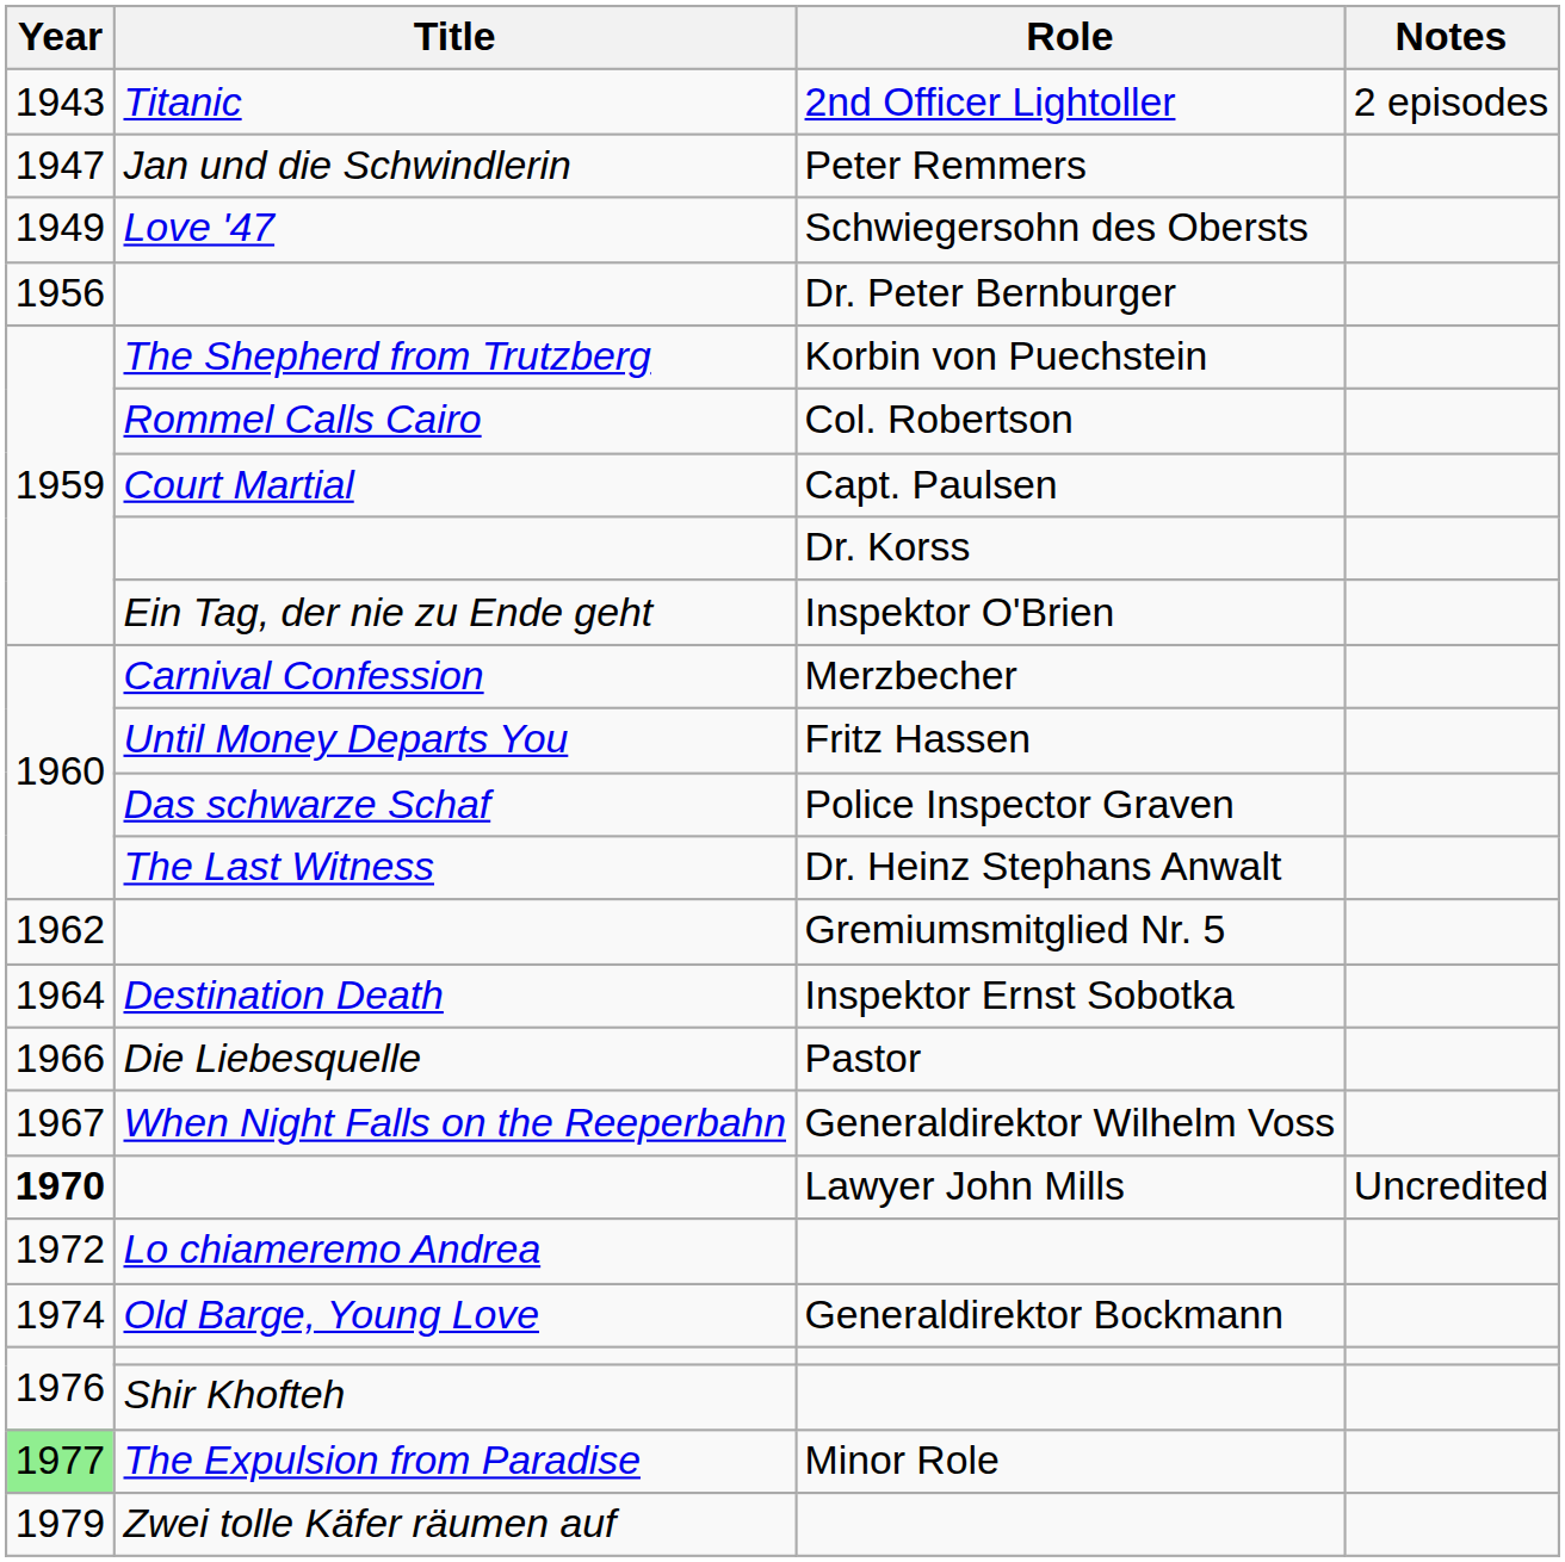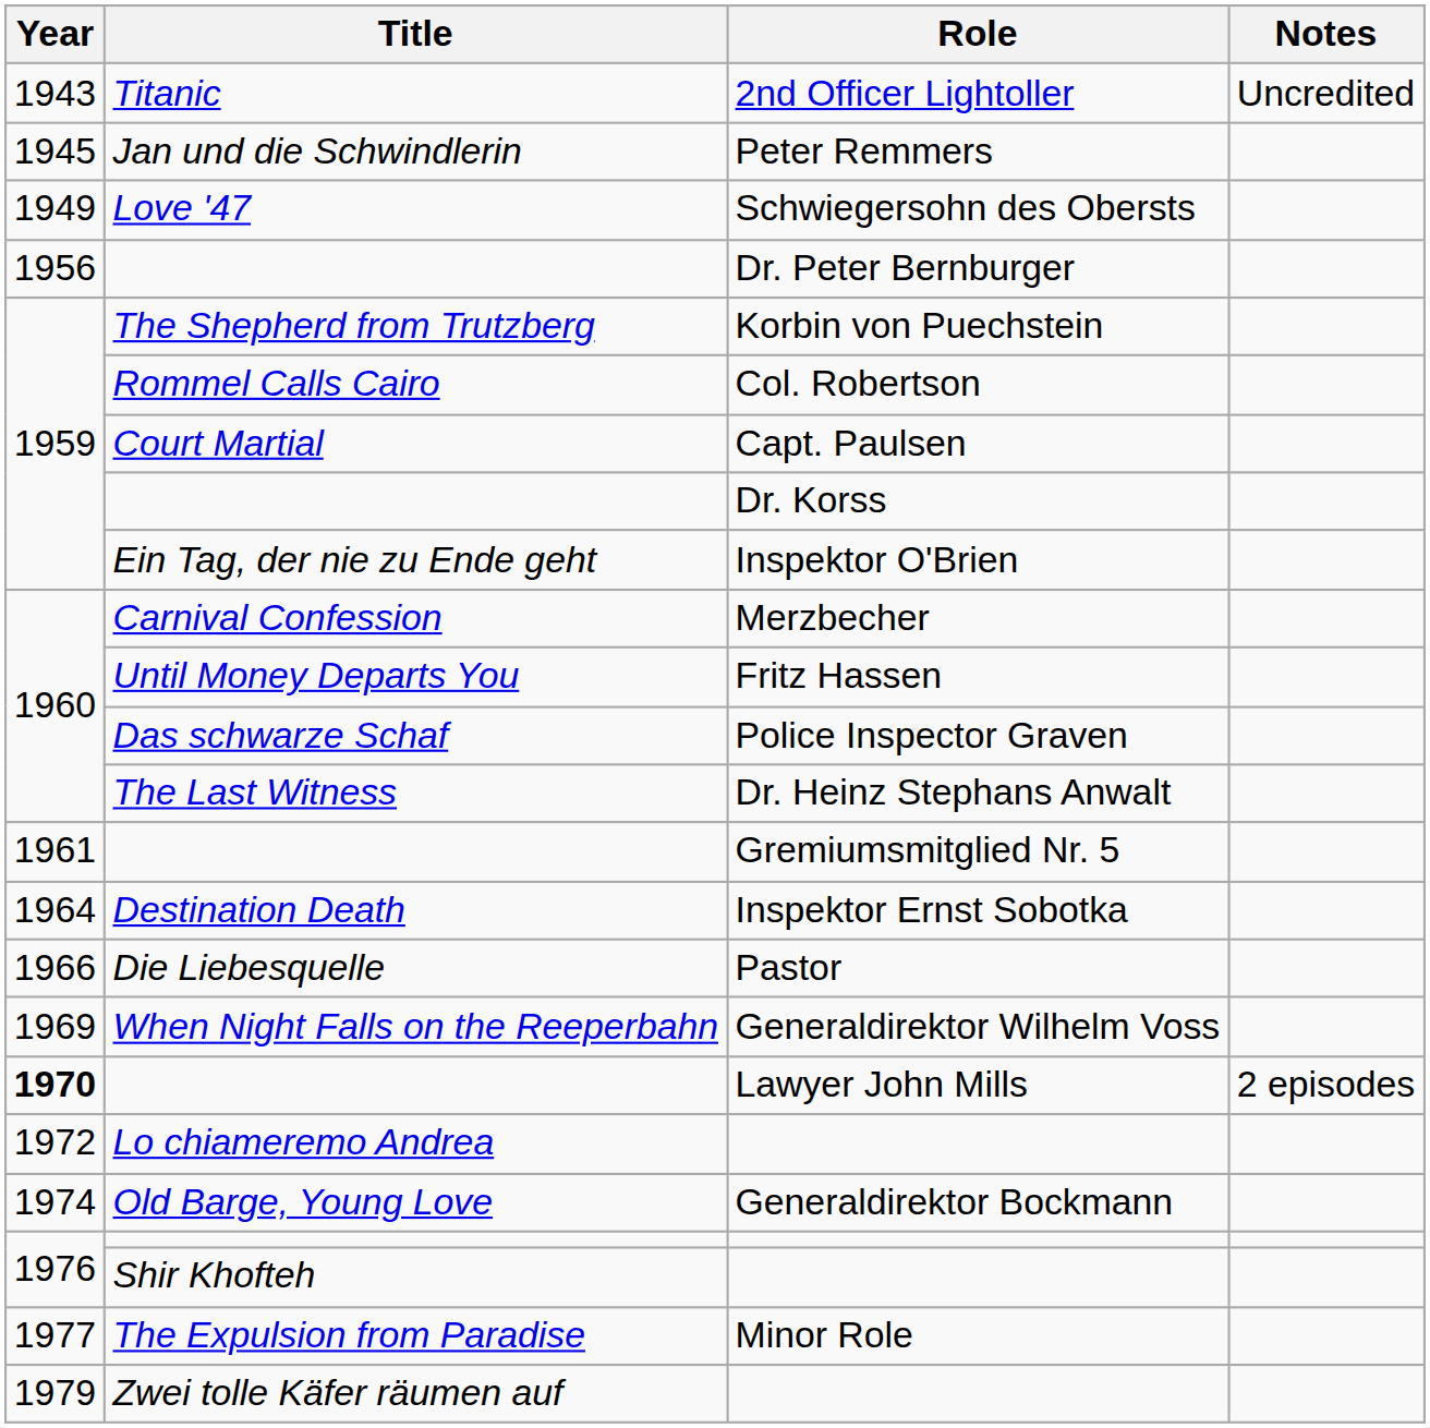2nd Officer Lightoller | Notes: 2 episodes -> Uncredited
Peter Remmers | Year: 1947 -> 1945
Gremiumsmitglied Nr. 5 | Year: 1962 -> 1961
Generaldirektor Wilhelm Voss | Year: 1967 -> 1969
Lawyer John Mills | Notes: Uncredited -> 2 episodes
Minor Role | Year: lightgreen background -> no background
